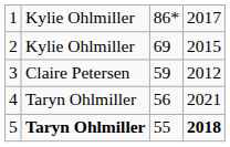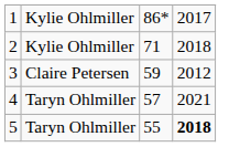2 | column 3: 69 -> 71
2 | column 4: 2015 -> 2018
4 | column 3: 56 -> 57
5 | column 2: bold -> normal
